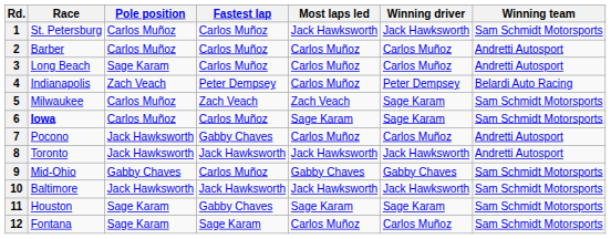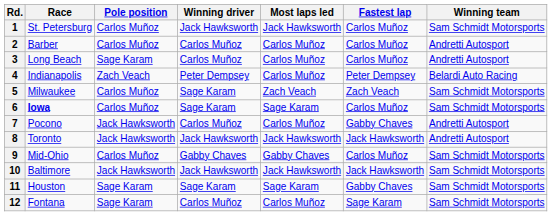columns swapped: Fastest lap <-> Winning driver
9 | Pole position: Gabby Chaves -> Carlos Muñoz
